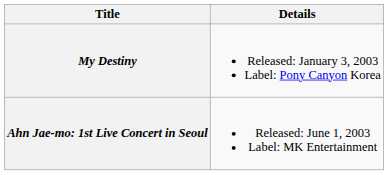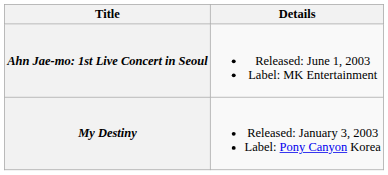rows swapped: My Destiny <-> Ahn Jae-mo: 1st Live Concert in Seoul
